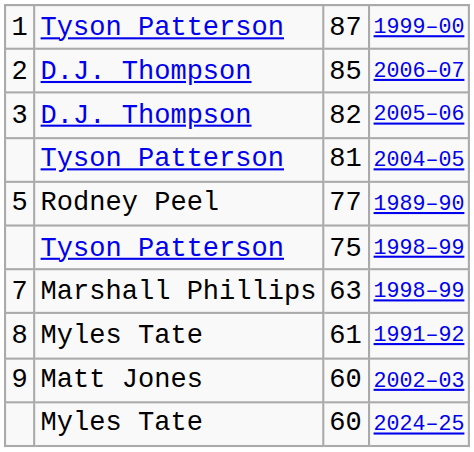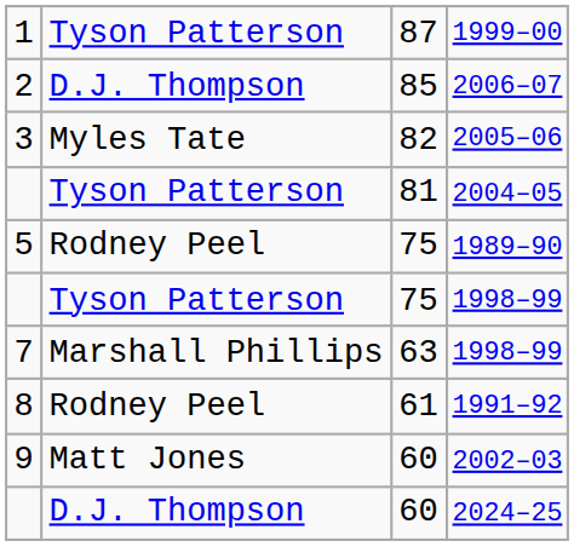2005–06 | column 2: D.J. Thompson -> Myles Tate
1989–90 | column 3: 77 -> 75
1991–92 | column 2: Myles Tate -> Rodney Peel
2024–25 | column 2: Myles Tate -> D.J. Thompson
